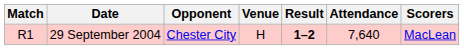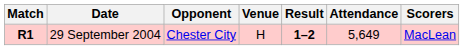29 September 2004 | Match: normal -> bold
29 September 2004 | Attendance: 7,640 -> 5,649
